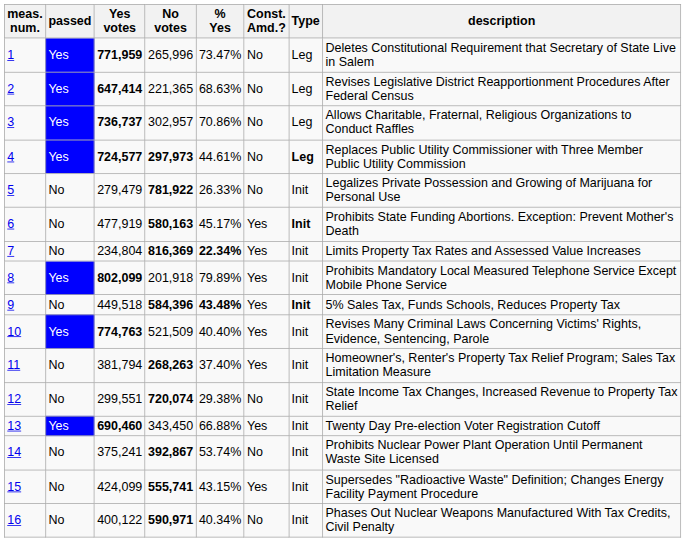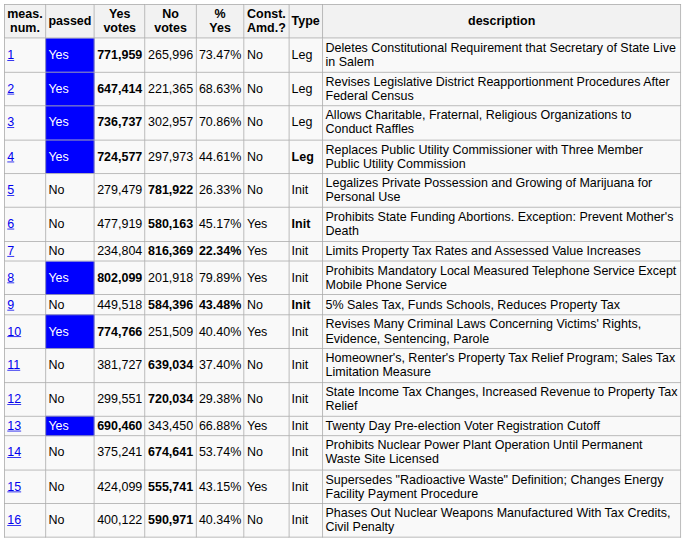4 | No votes: bold -> normal
9 | Const. Amd.?: Yes -> No
10 | Yes votes: 774,763 -> 774,766
10 | No votes: 521,509 -> 251,509
11 | Yes votes: 381,794 -> 381,727
11 | No votes: 268,263 -> 639,034
11 | Const. Amd.?: Yes -> No
12 | No votes: 720,074 -> 720,034
14 | No votes: 392,867 -> 674,641
